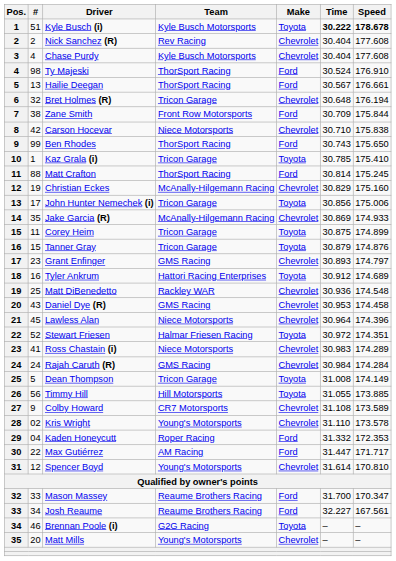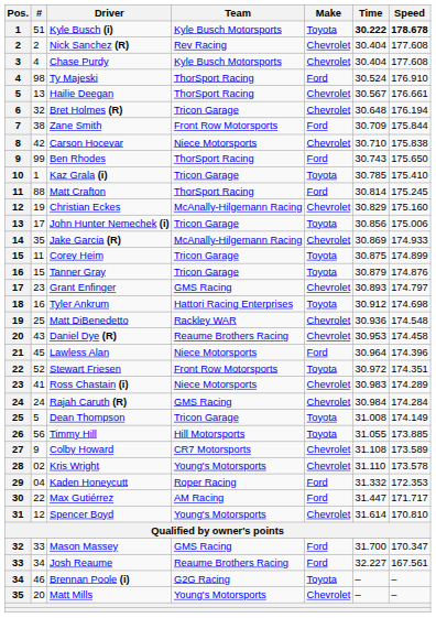Hailie Deegan | Make: Ford -> Chevrolet
Tyler Ankrum | Speed: 174.689 -> 174.698
Daniel Dye (R) | Team: GMS Racing -> Reaume Brothers Racing
Lawless Alan | Make: Chevrolet -> Ford
Stewart Friesen | Team: Halmar Friesen Racing -> Front Row Motorsports
Mason Massey | Team: Reaume Brothers Racing -> GMS Racing
